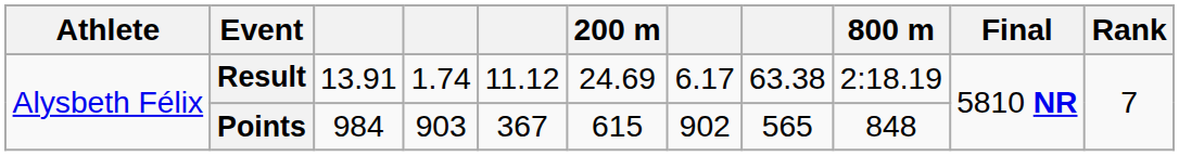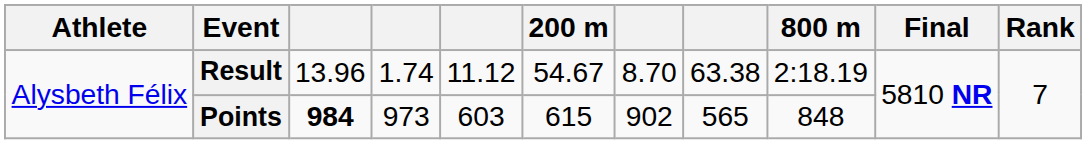Result | column 3: 13.91 -> 13.96
Result | 200 m: 24.69 -> 54.67
Result | column 7: 6.17 -> 8.70
Points | column 3: normal -> bold
Points | column 4: 903 -> 973
Points | column 5: 367 -> 603
